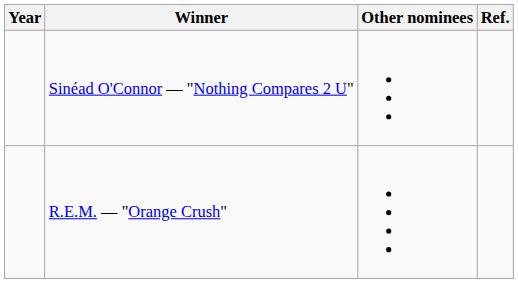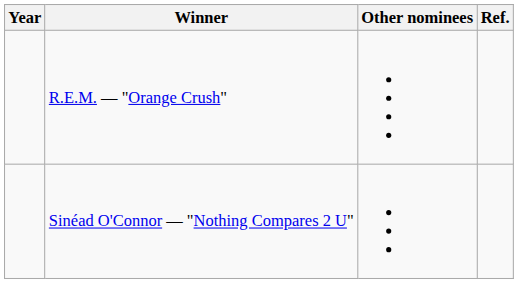rows swapped: R.E.M. — "Orange Crush" <-> Sinéad O'Connor — "Nothing Compares 2 U"
